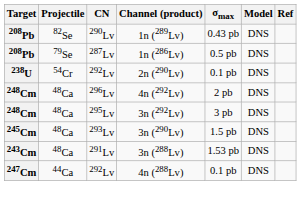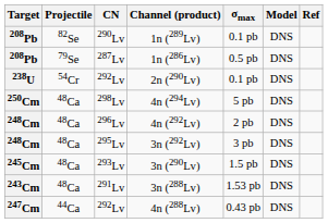1n (289Lv) | σmax: 0.43 pb -> 0.1 pb
+ row: 250Cm | 48Ca | 298Lv | 4n (294Lv) | 5 pb | DNS
4n (288Lv) | σmax: 0.1 pb -> 0.43 pb
